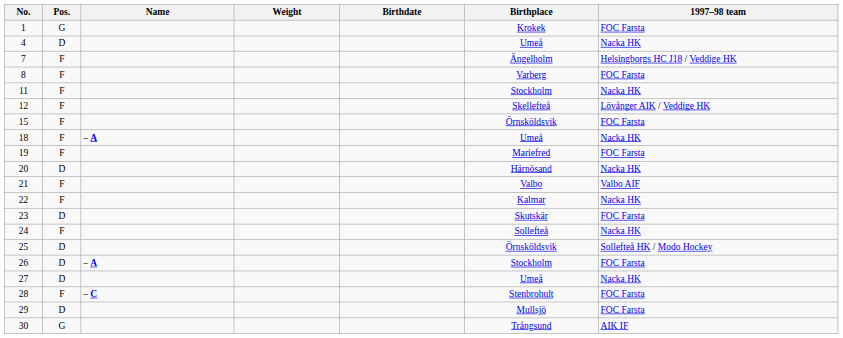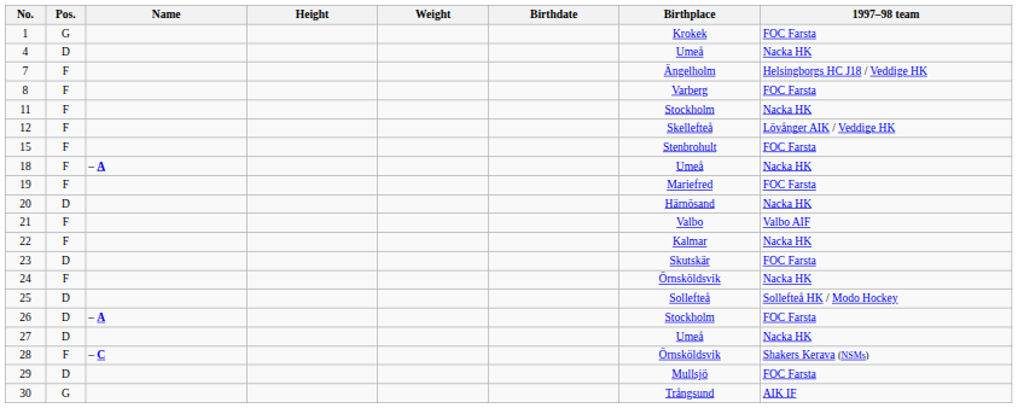+ column: Height
15 | Birthplace: Örnsköldsvik -> Stenbrohult
24 | Birthplace: Sollefteå -> Örnsköldsvik
25 | Birthplace: Örnsköldsvik -> Sollefteå
28 | Birthplace: Stenbrohult -> Örnsköldsvik
28 | 1997–98 team: FOC Farsta -> Shakers Kerava (NSMs)
